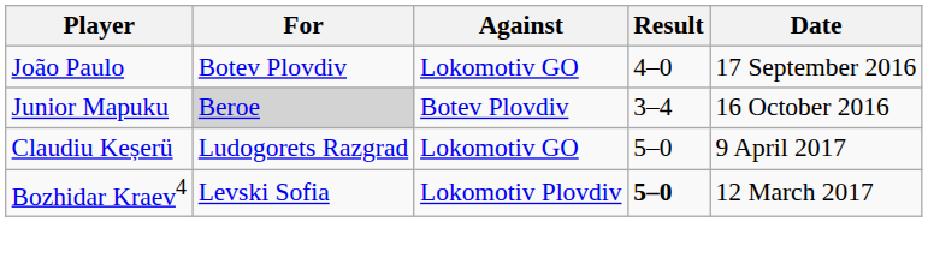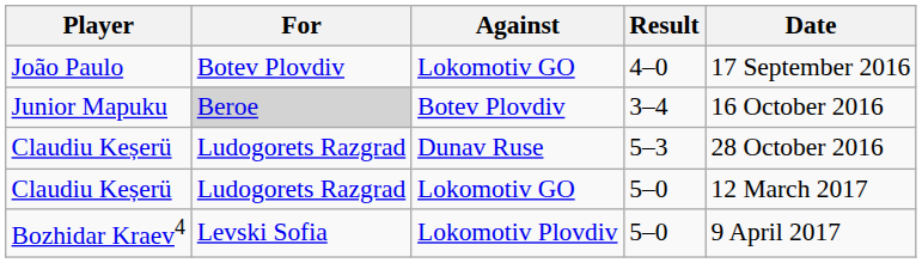+ row: Claudiu Keșerü | Ludogorets Razgrad | Dunav Ruse | 5–3 | 28 October 2016
Claudiu Keșerü / Lokomotiv GO | Date: 9 April 2017 -> 12 March 2017
Bozhidar Kraev4 | Result: bold -> normal
Bozhidar Kraev4 | Date: 12 March 2017 -> 9 April 2017
